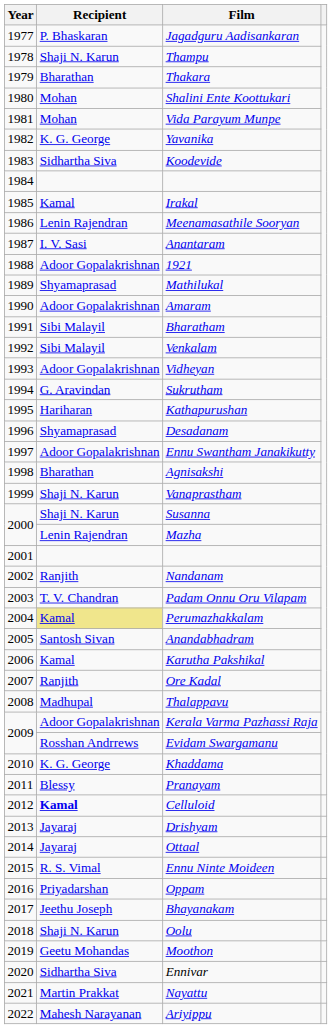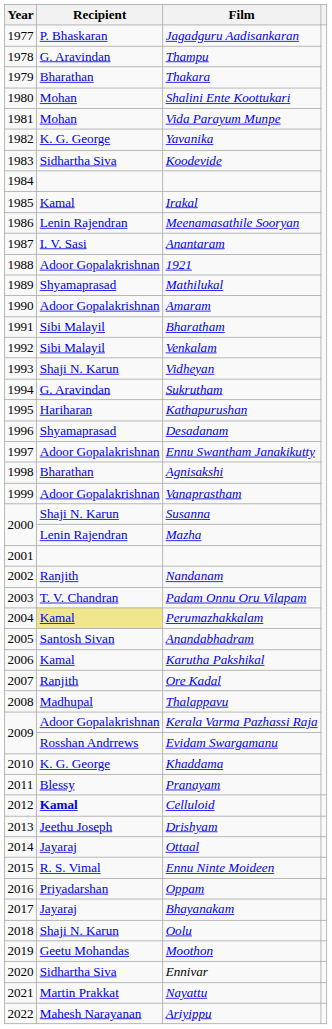Thampu | Recipient: Shaji N. Karun -> G. Aravindan
Vidheyan | Recipient: Adoor Gopalakrishnan -> Shaji N. Karun
Vanaprastham | Recipient: Shaji N. Karun -> Adoor Gopalakrishnan
Drishyam | Recipient: Jayaraj -> Jeethu Joseph
Bhayanakam | Recipient: Jeethu Joseph -> Jayaraj
